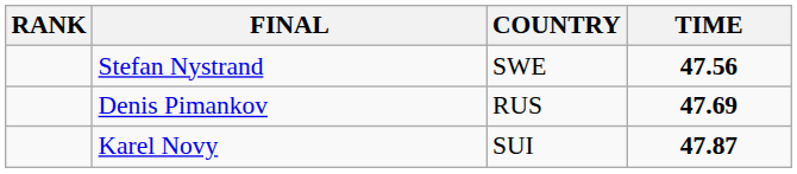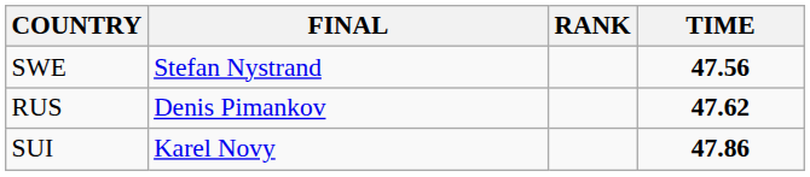columns swapped: RANK <-> COUNTRY
Denis Pimankov | TIME: 47.69 -> 47.62
Karel Novy | TIME: 47.87 -> 47.86
